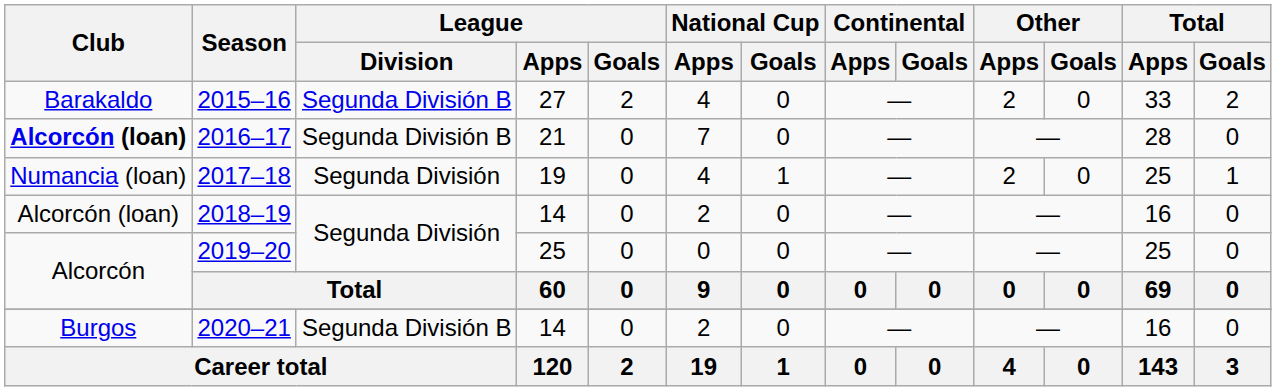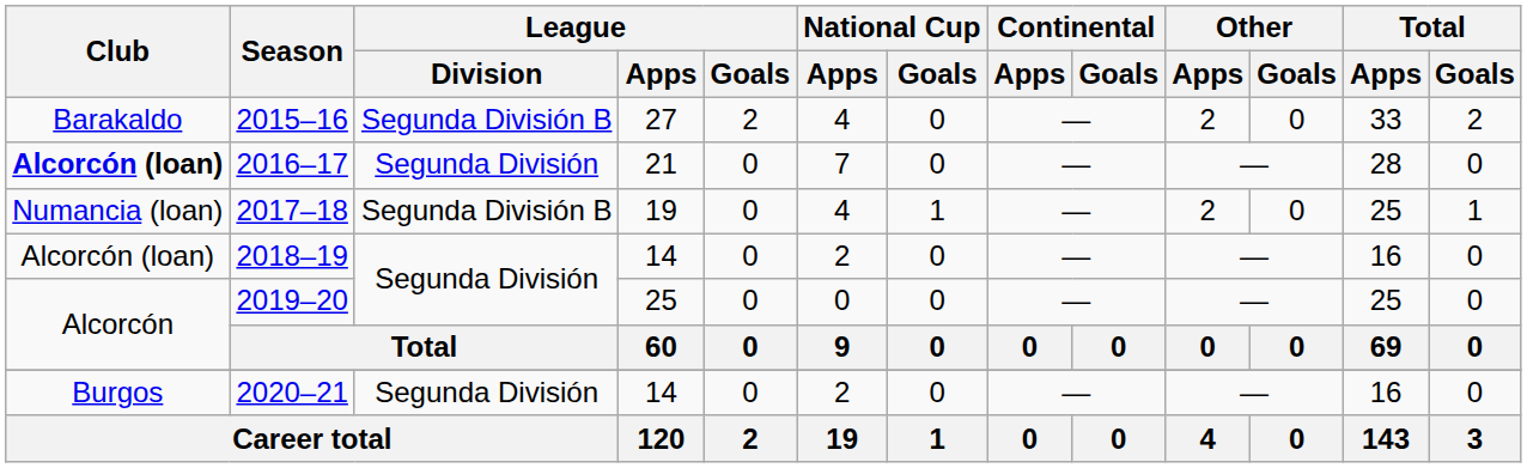2016–17 | League / Division: Segunda División B -> Segunda División
2017–18 | League / Division: Segunda División -> Segunda División B
2020–21 | League / Division: Segunda División B -> Segunda División
